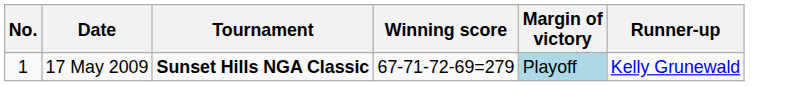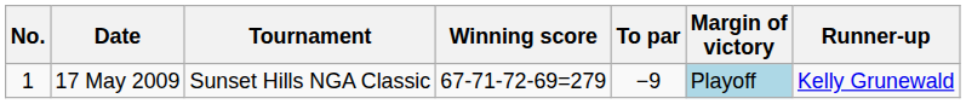+ column: To par | −9
17 May 2009 | Tournament: bold -> normal
